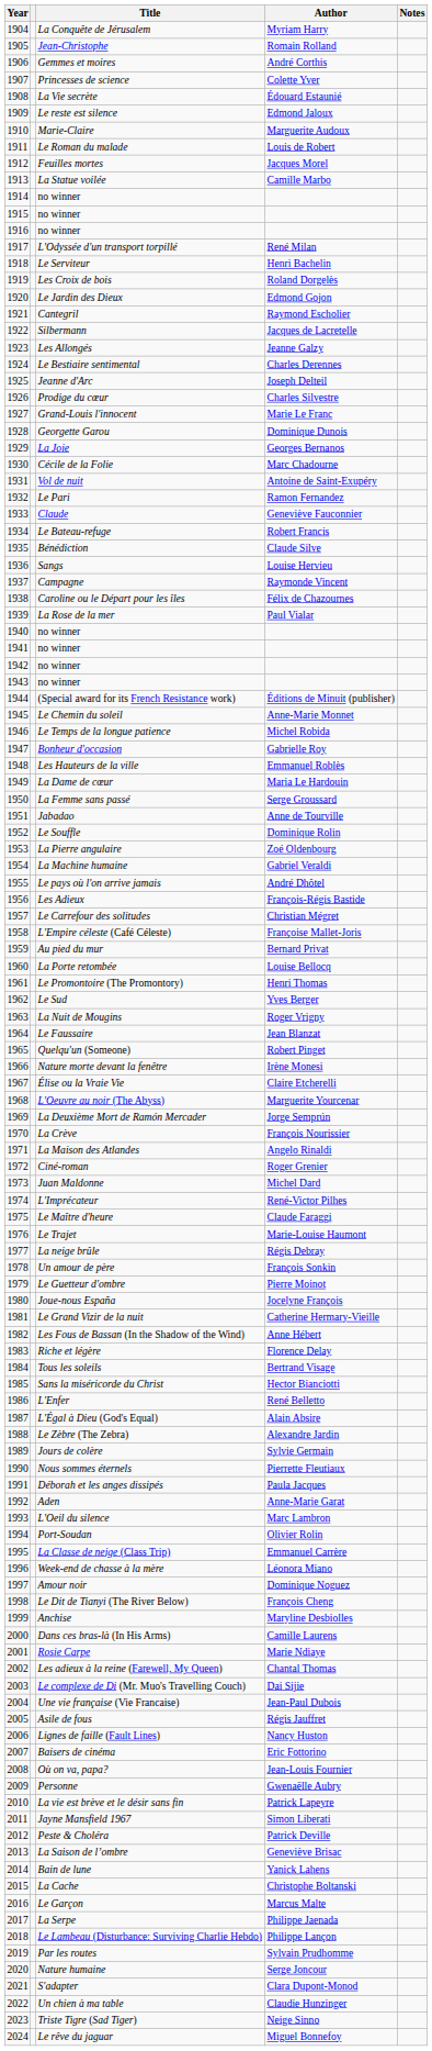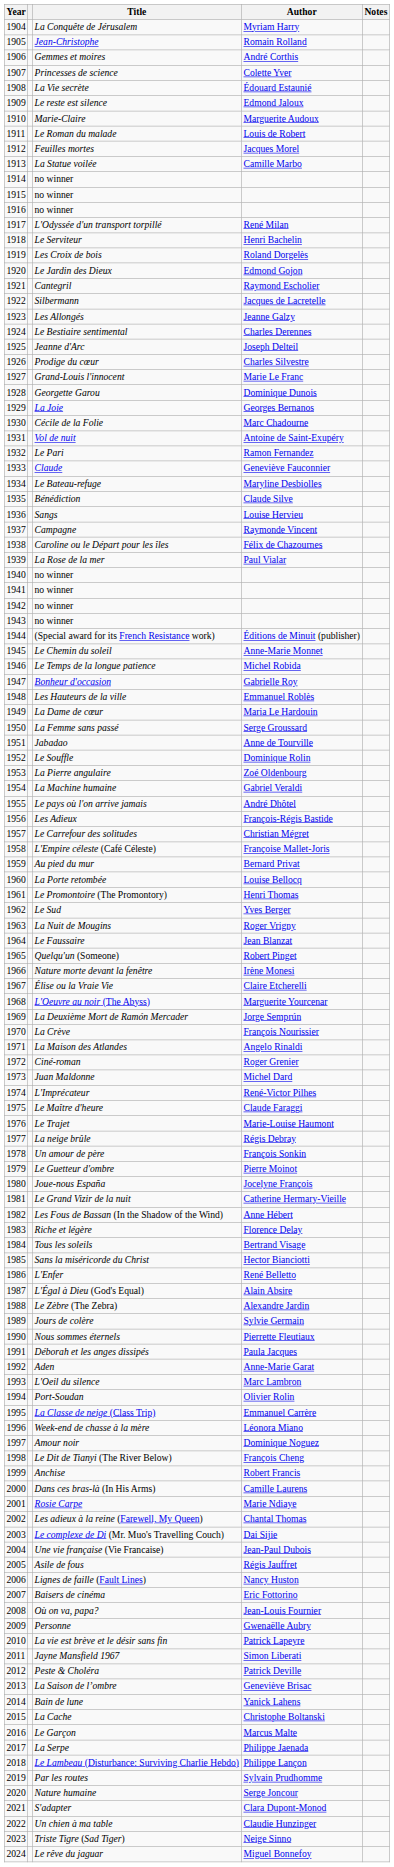Le Bateau-refuge | Author: Robert Francis -> Maryline Desbiolles
Anchise | Author: Maryline Desbiolles -> Robert Francis
